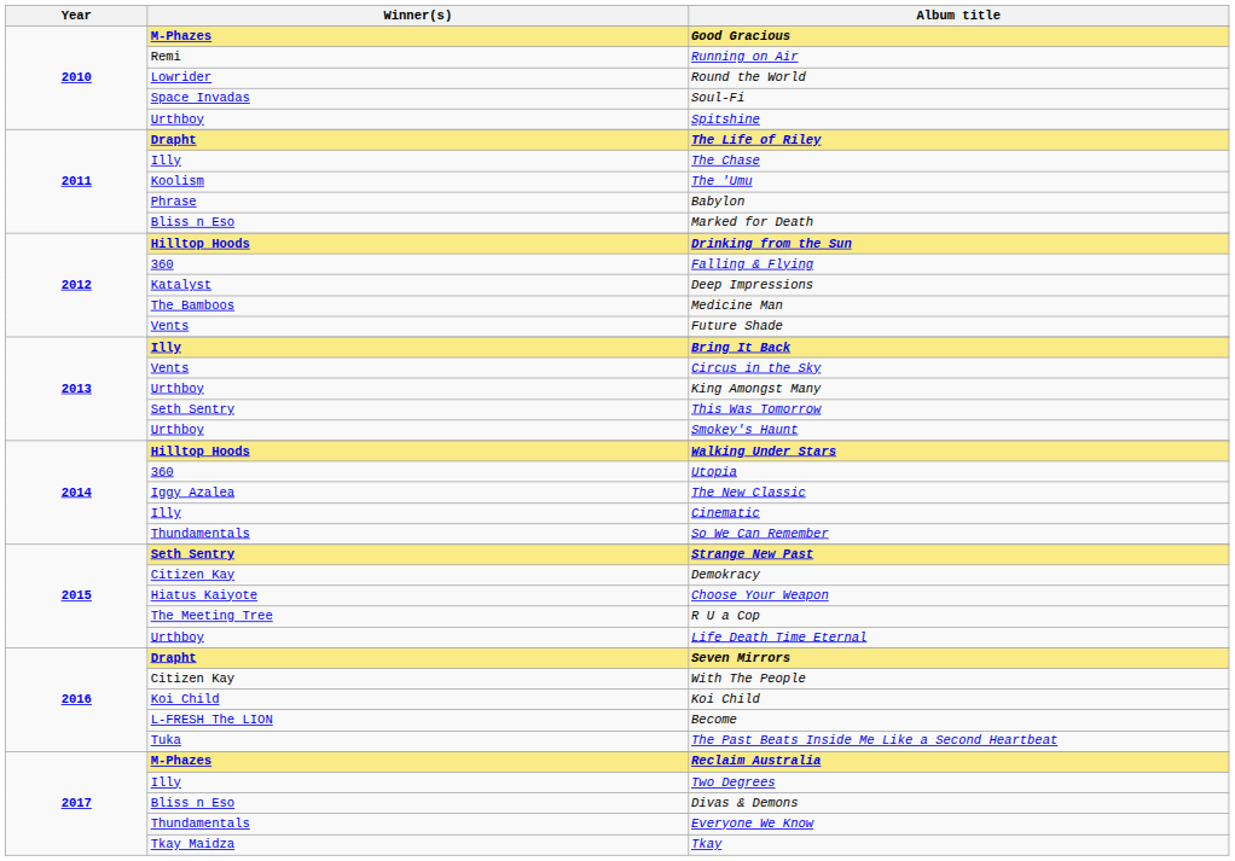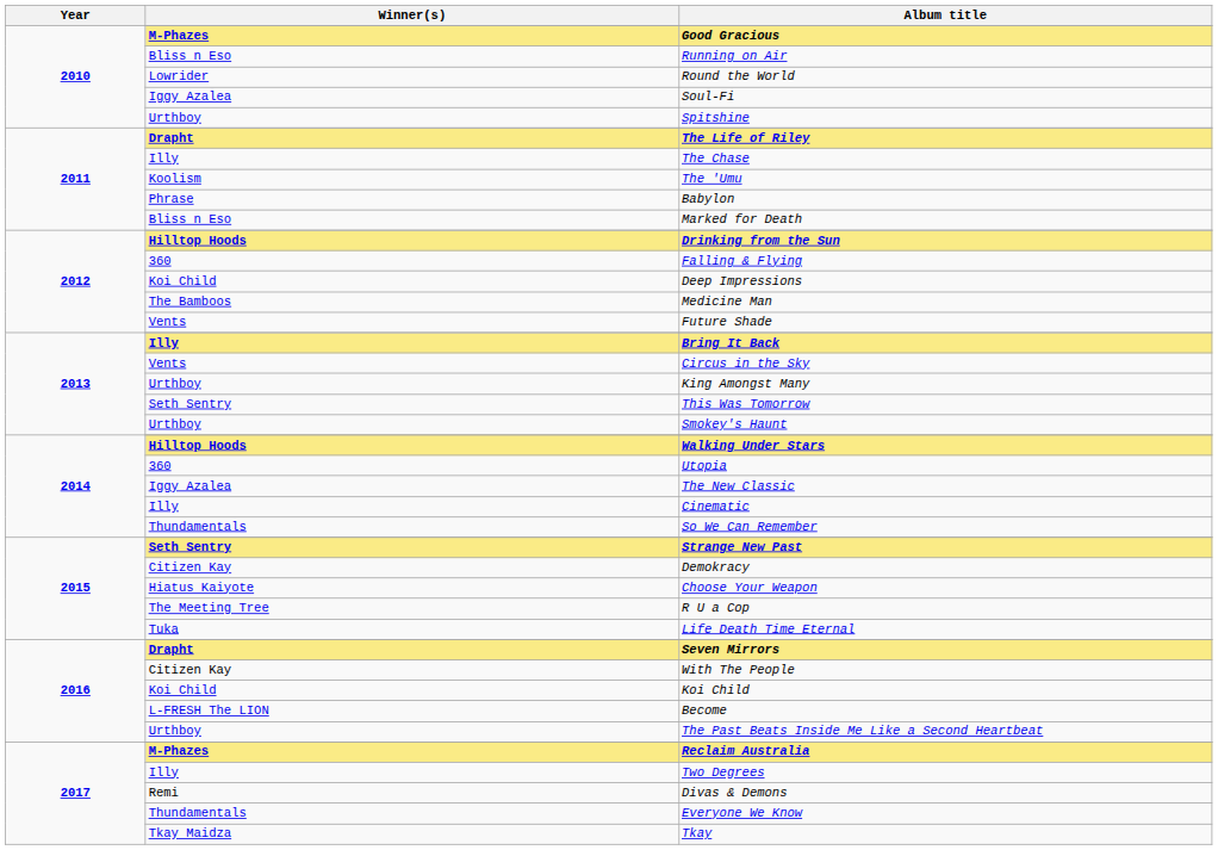Running on Air | Winner(s): Remi -> Bliss n Eso
Soul-Fi | Winner(s): Space Invadas -> Iggy Azalea
Deep Impressions | Winner(s): Katalyst -> Koi Child
Life Death Time Eternal | Winner(s): Urthboy -> Tuka
The Past Beats Inside Me Like a Second Heartbeat | Winner(s): Tuka -> Urthboy
Divas & Demons | Winner(s): Bliss n Eso -> Remi
